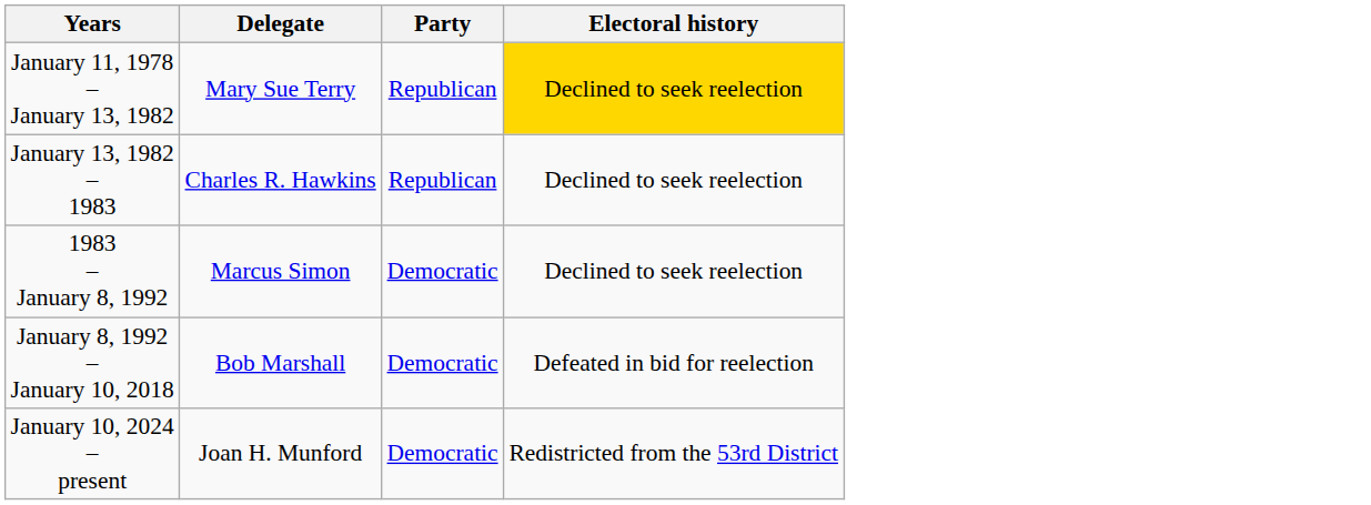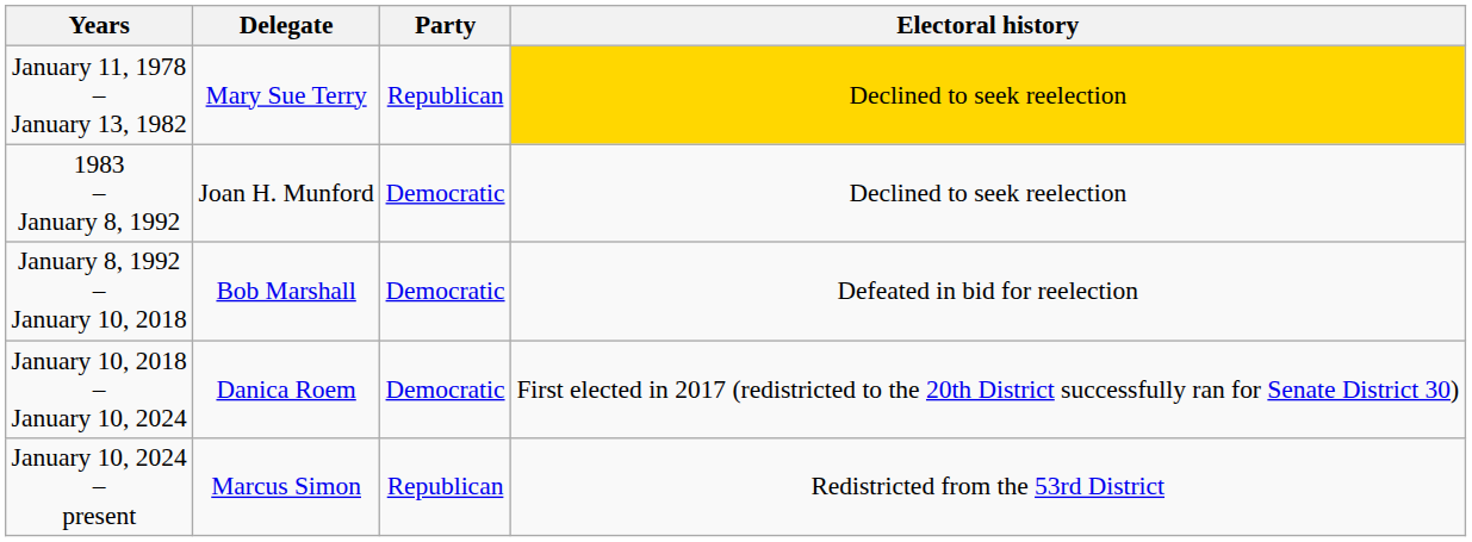- row: January 13, 1982 – 1983 | Charles R. Hawkins | Republican | Declined to seek reelection
1983 – January 8, 1992 | Delegate: Marcus Simon -> Joan H. Munford
+ row: January 10, 2018 – January 10, 2024 | Danica Roem | Democratic | First elected in 2017 (redistricted to the 20th District successfully ran for Senate District 30)
January 10, 2024 – present | Delegate: Joan H. Munford -> Marcus Simon
January 10, 2024 – present | Party: Democratic -> Republican
